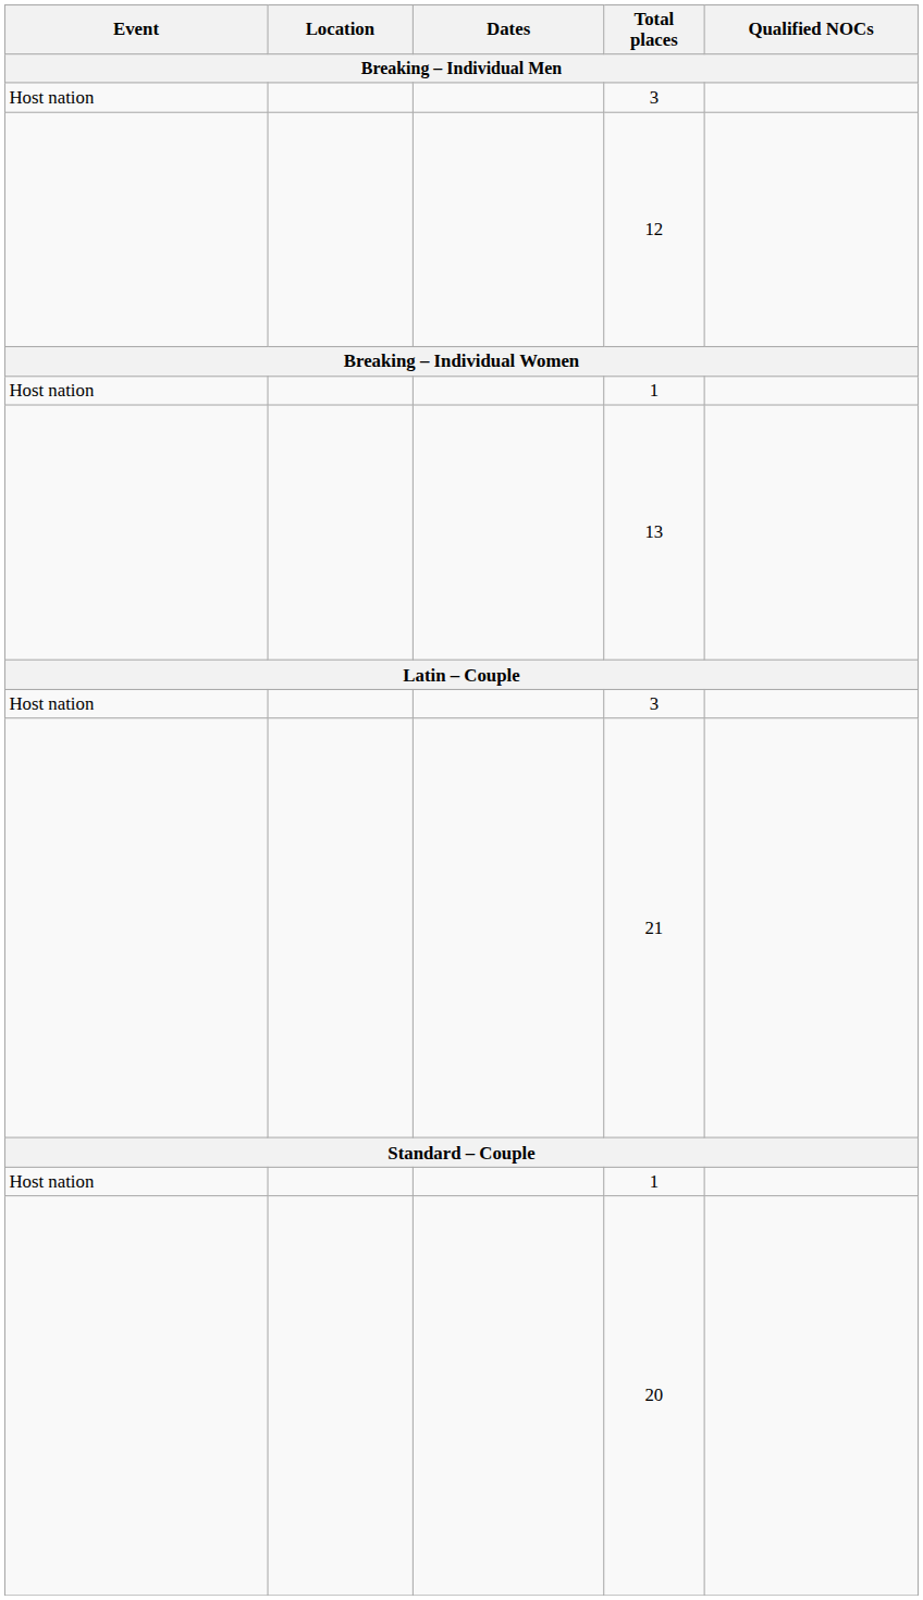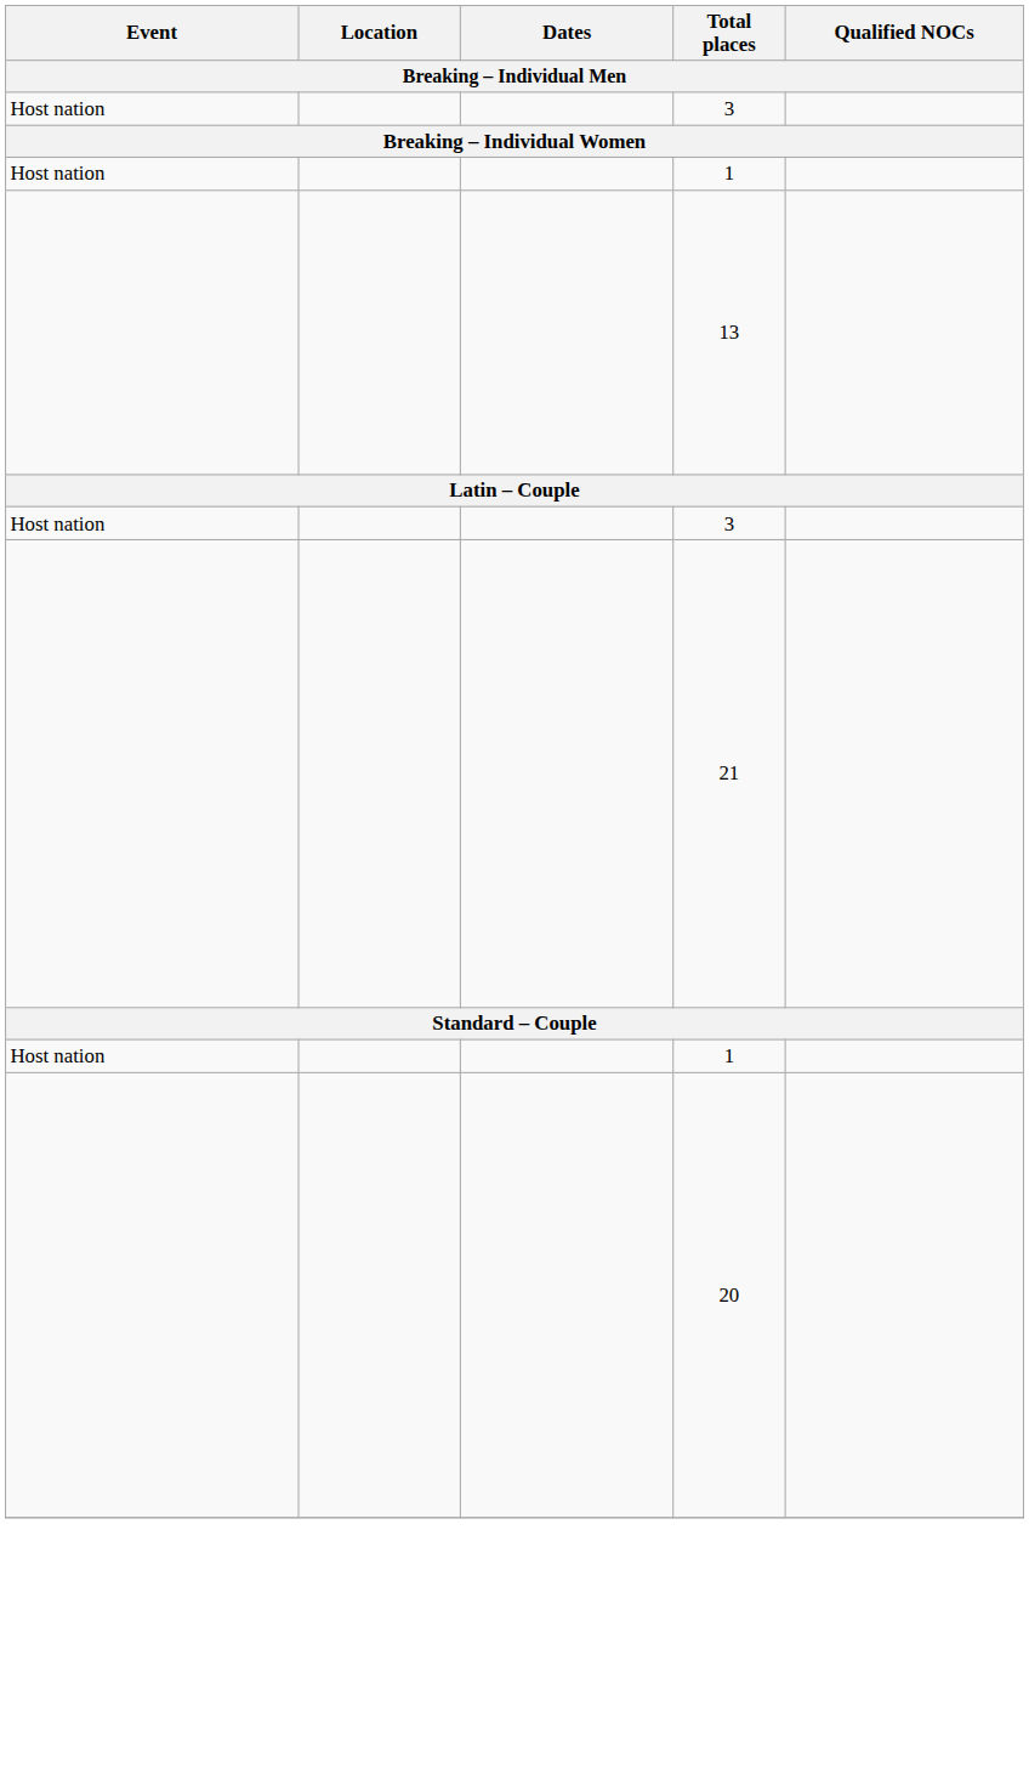- row: 12
